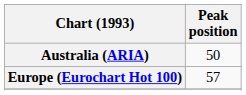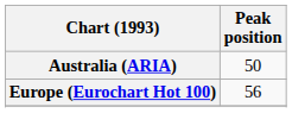Europe (Eurochart Hot 100) | Peak position: 57 -> 56
